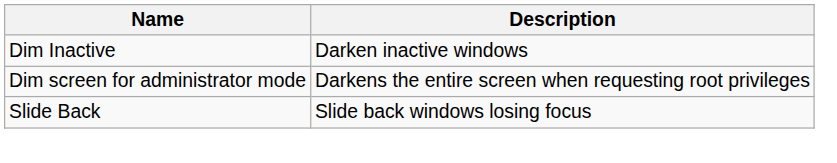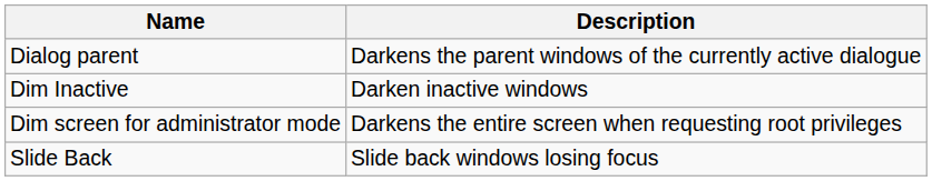+ row: Dialog parent | Darkens the parent windows of the currently active dialogue
